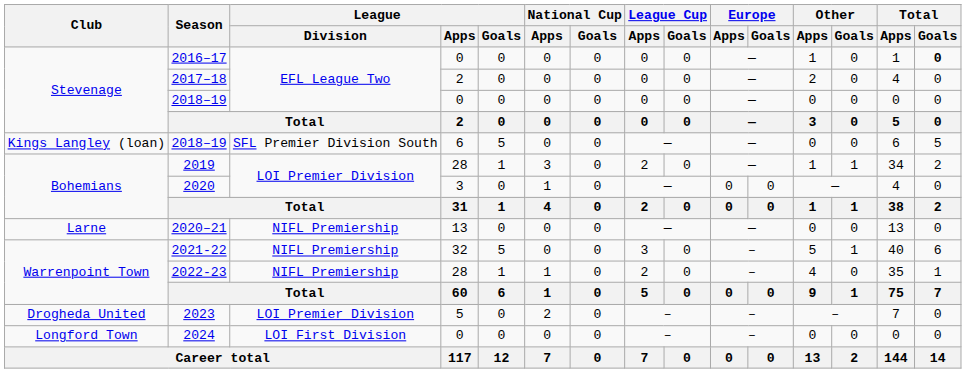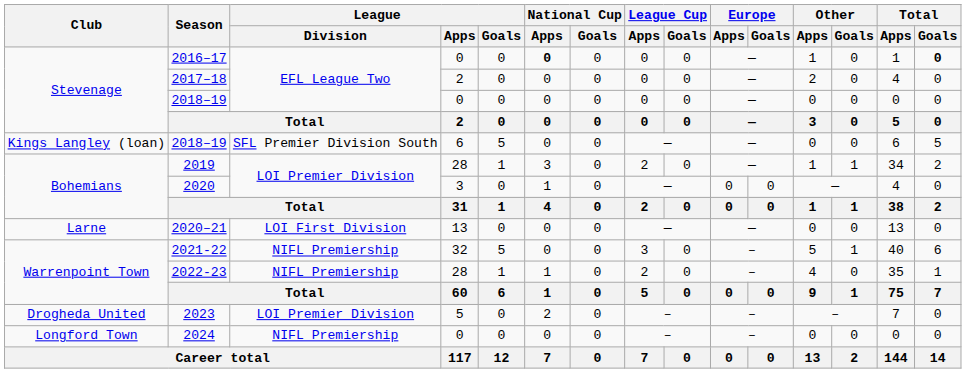2016–17 | National Cup / Apps: normal -> bold
2020–21 | League / Division: NIFL Premiership -> LOI First Division
2024 | League / Division: LOI First Division -> NIFL Premiership
